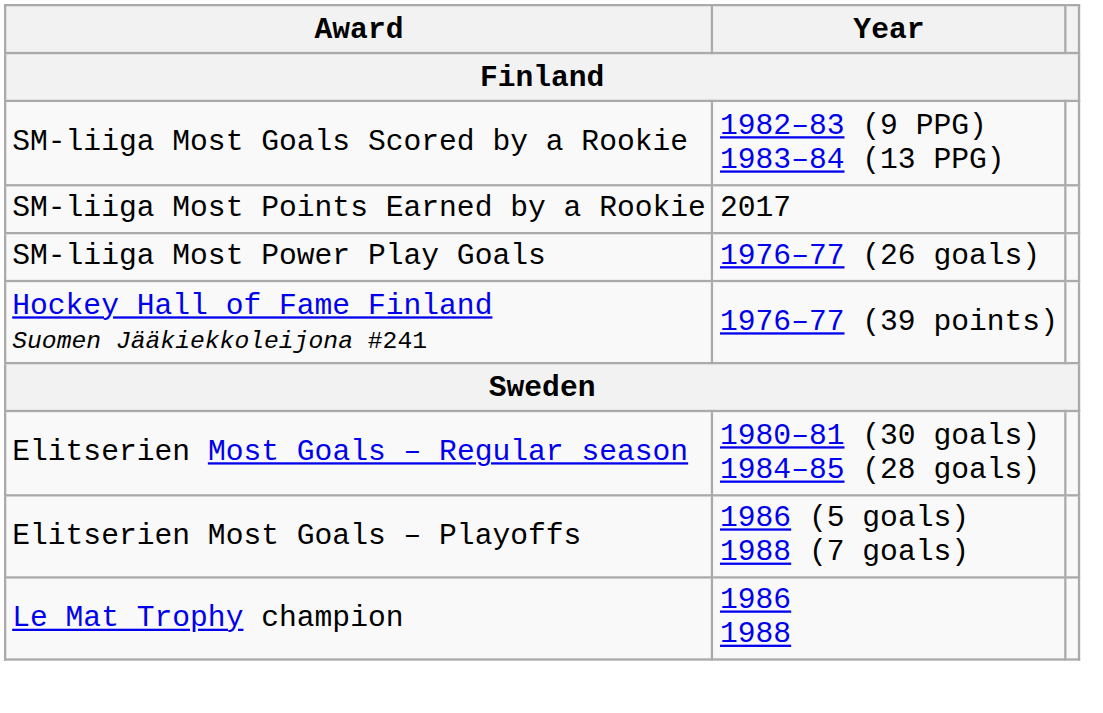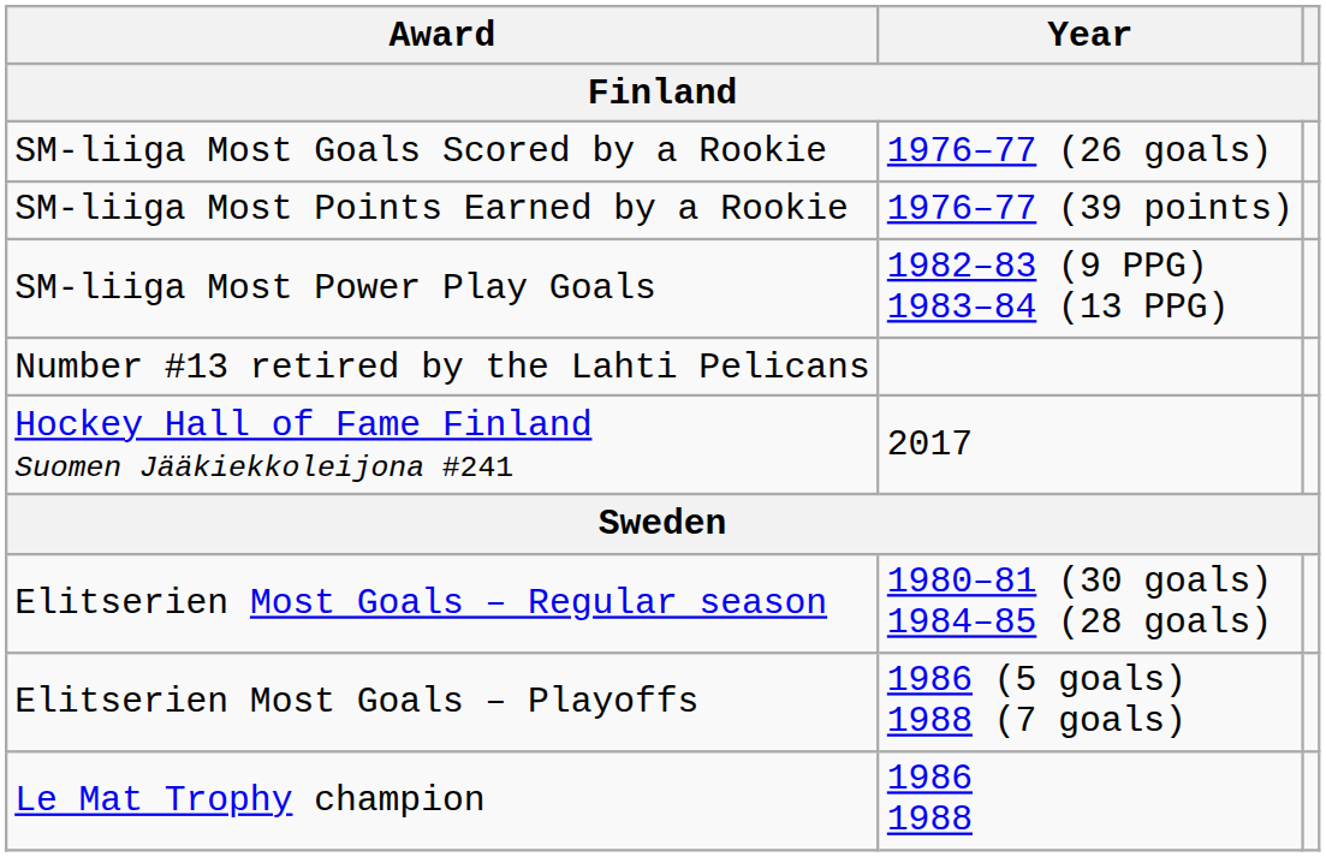SM-liiga Most Goals Scored by a Rookie | Year: 1982–83 (9 PPG) 1983–84 (13 PPG) -> 1976–77 (26 goals)
SM-liiga Most Points Earned by a Rookie | Year: 2017 -> 1976–77 (39 points)
SM-liiga Most Power Play Goals | Year: 1976–77 (26 goals) -> 1982–83 (9 PPG) 1983–84 (13 PPG)
+ row: Number #13 retired by the Lahti Pelicans
Hockey Hall of Fame Finland Suomen Jääkiekkoleijona #241 | Year: 1976–77 (39 points) -> 2017
